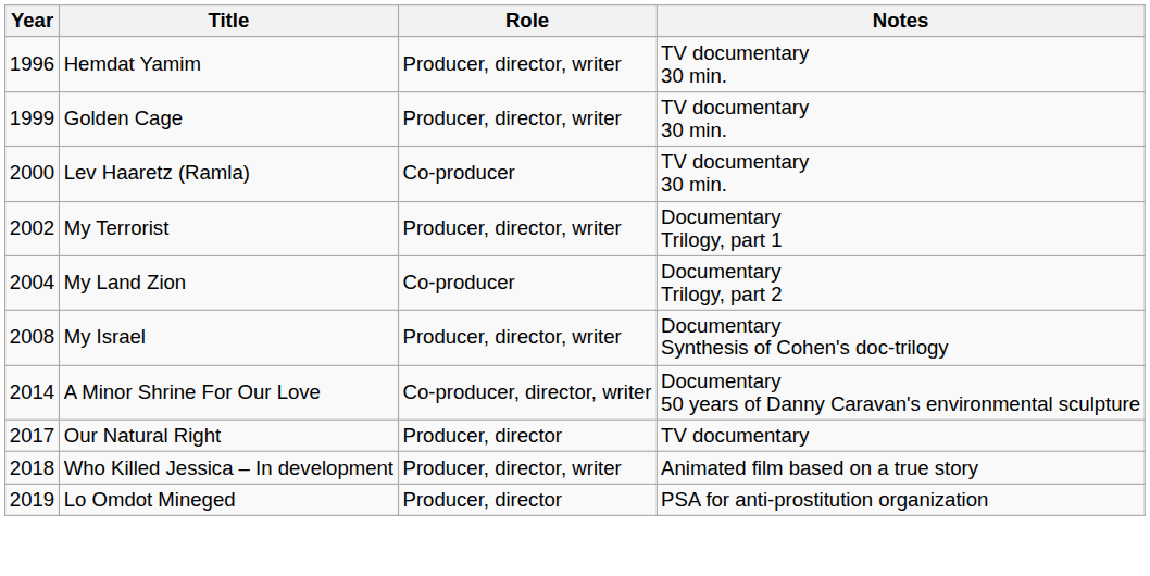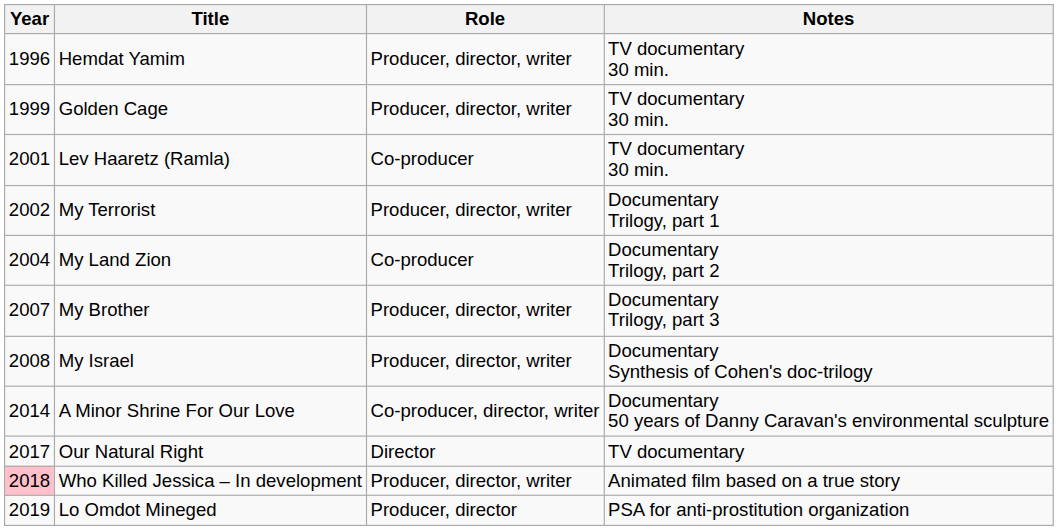Lev Haaretz (Ramla) | Year: 2000 -> 2001
+ row: 2007 | My Brother | Producer, director, writer | Documentary Trilogy, part 3
Our Natural Right | Role: Producer, director -> Director
Who Killed Jessica – In development | Year: no background -> pink background
